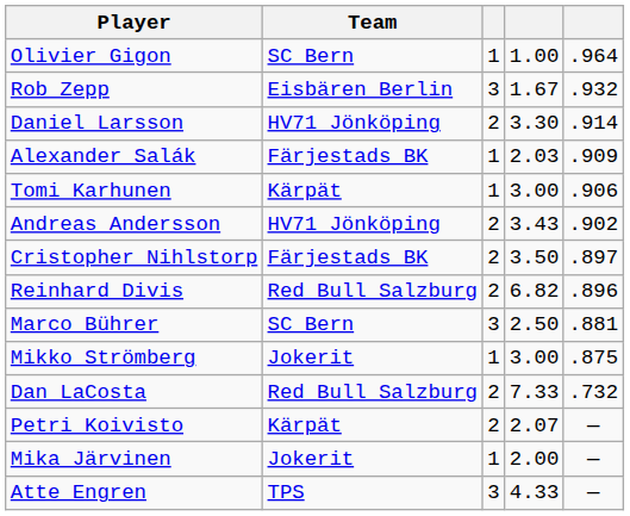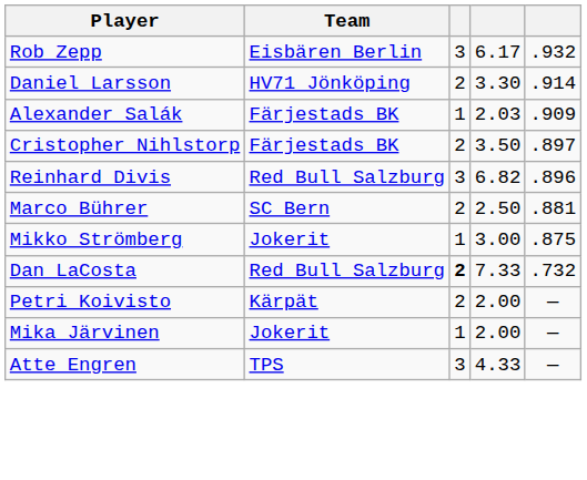- row: Olivier Gigon | SC Bern | 1 | 1.00 | .964
Rob Zepp | column 4: 1.67 -> 6.17
- row: Tomi Karhunen | Kärpät | 1 | 3.00 | .906
- row: Andreas Andersson | HV71 Jönköping | 2 | 3.43 | .902
Reinhard Divis | column 3: 2 -> 3
Marco Bührer | column 3: 3 -> 2
Dan LaCosta | column 3: normal -> bold
Petri Koivisto | column 4: 2.07 -> 2.00
